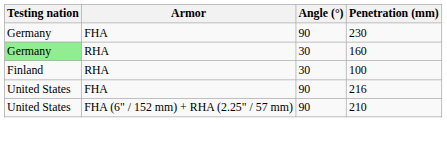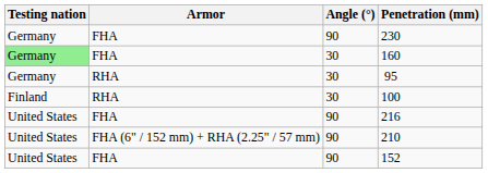160 | Armor: RHA -> FHA
+ row: Germany | RHA | 30 | 95
+ row: United States | FHA | 90 | 152
